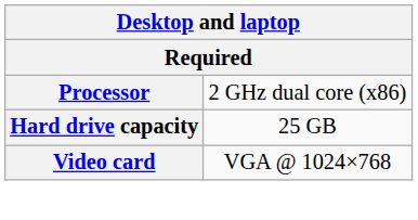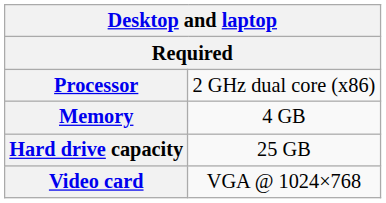+ row: Memory | 4 GB
